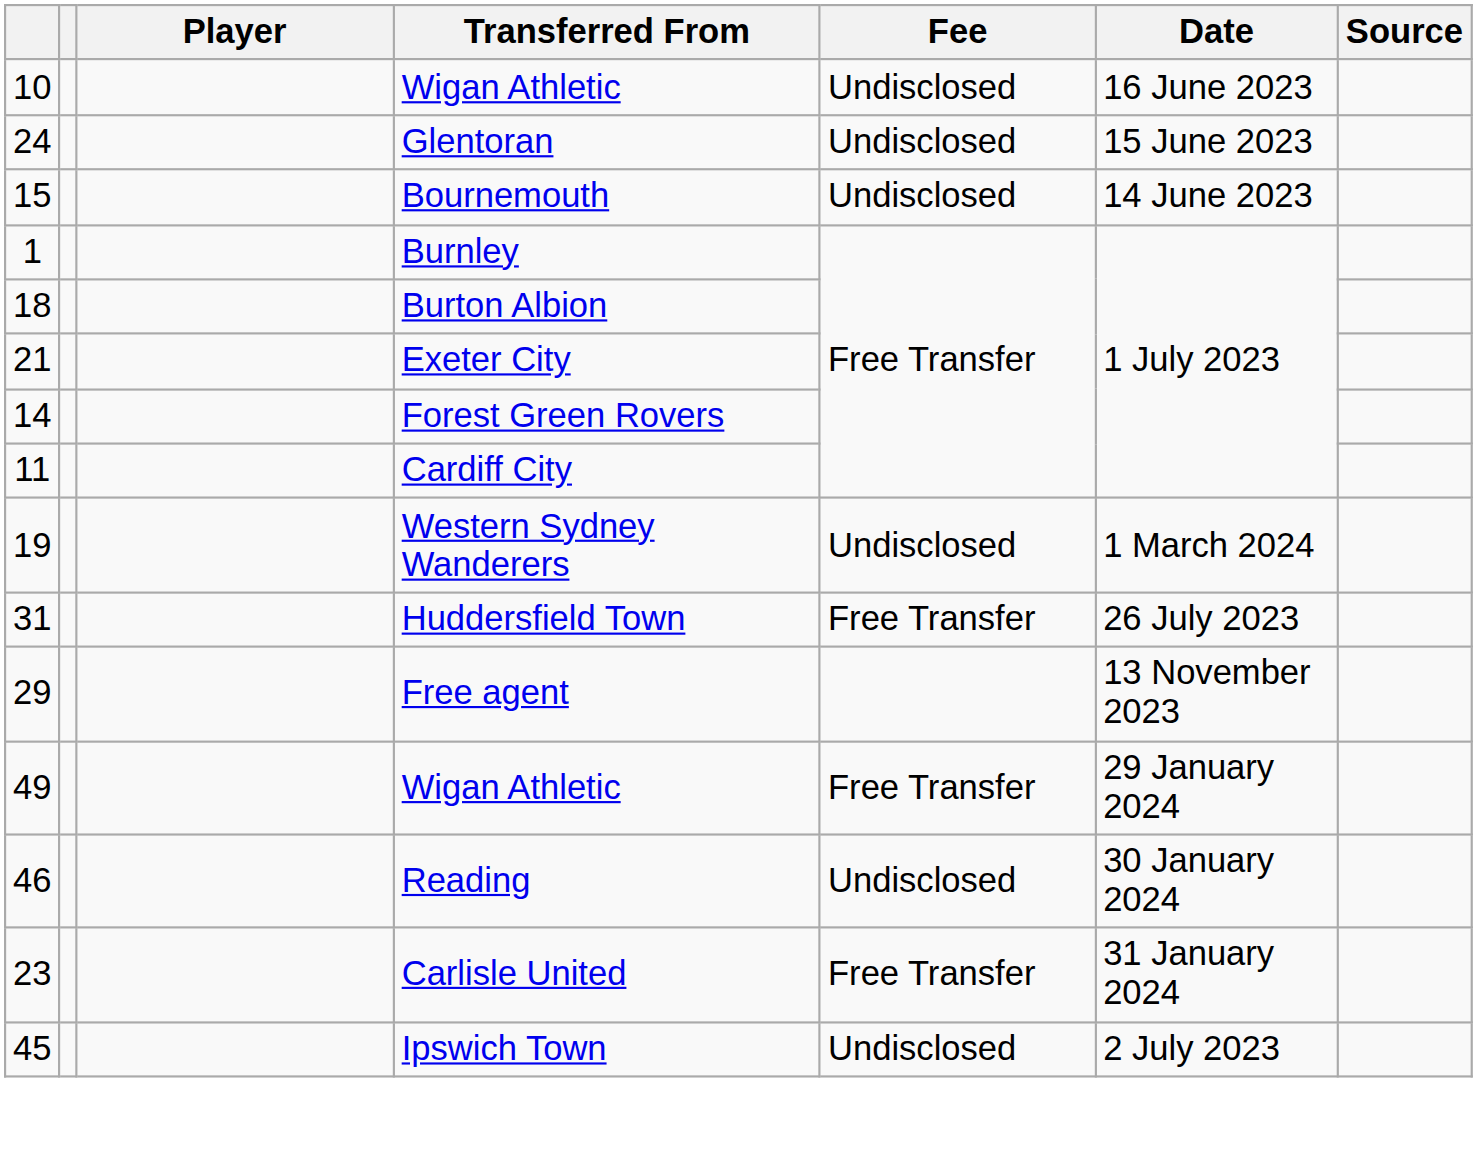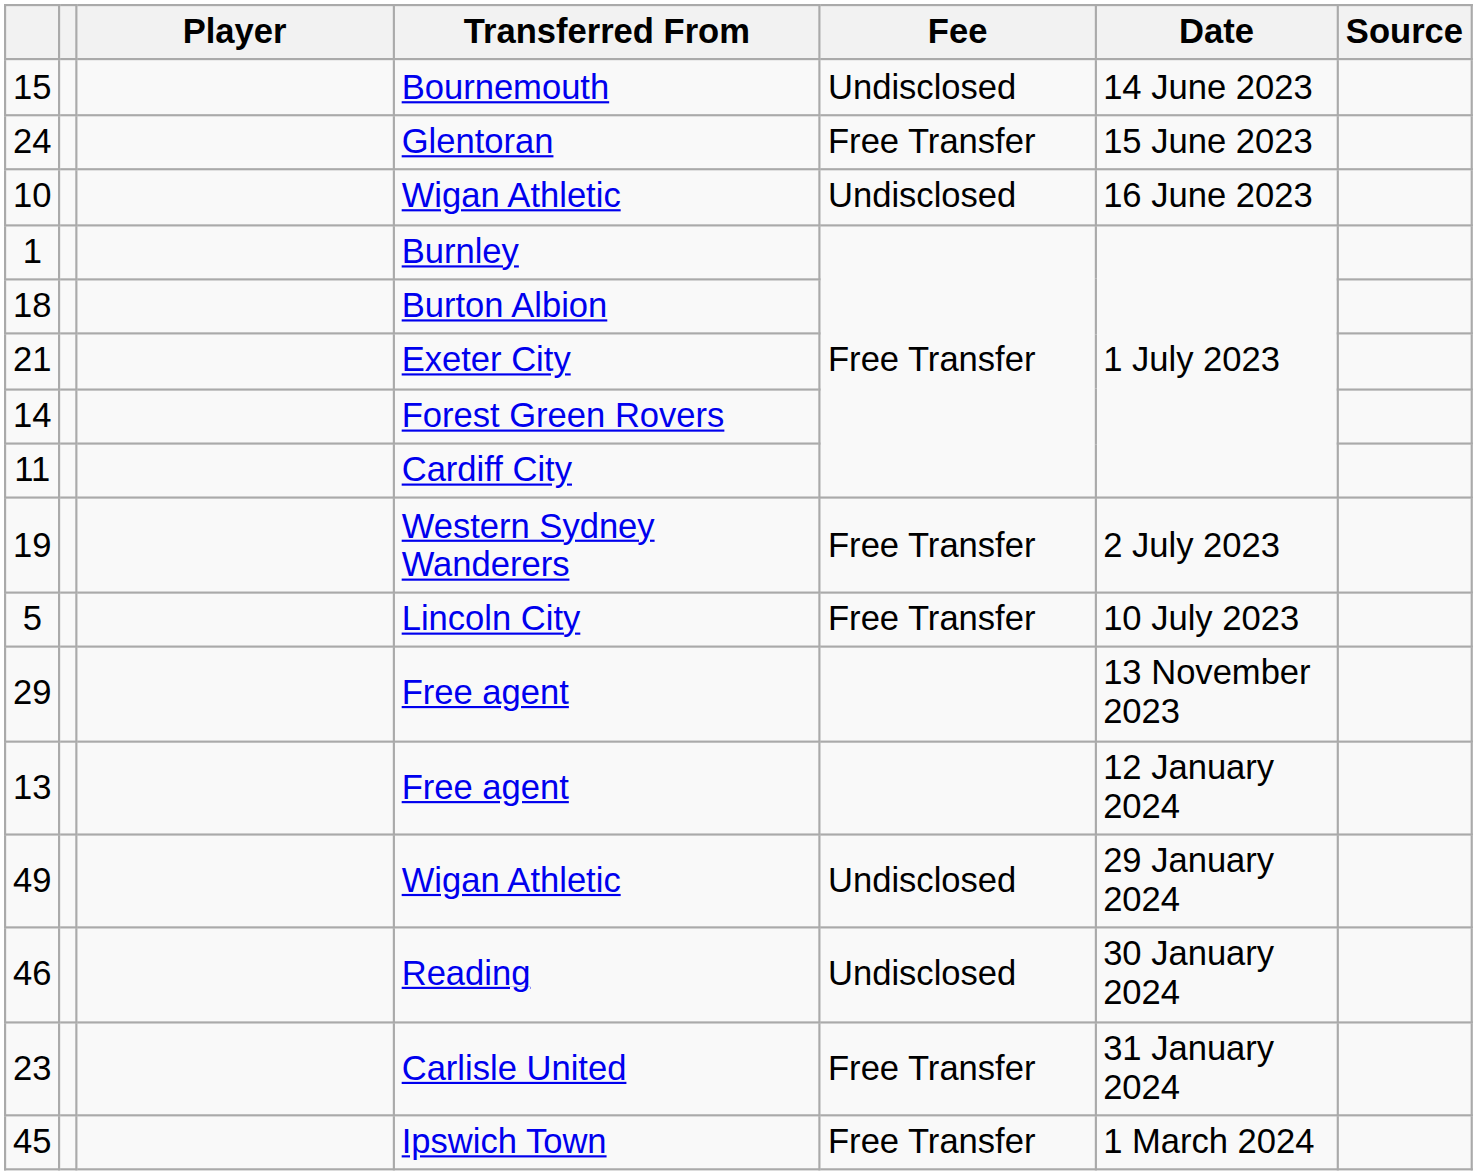rows swapped: 15 <-> 10
24 | Fee: Undisclosed -> Free Transfer
19 | Fee: Undisclosed -> Free Transfer
19 | Date: 1 March 2024 -> 2 July 2023
+ row: 5 | Lincoln City | Free Transfer | 10 July 2023
- row: 31 | Huddersfield Town | Free Transfer | 26 July 2023
+ row: 13 | Free agent | 12 January 2024
49 | Fee: Free Transfer -> Undisclosed
45 | Fee: Undisclosed -> Free Transfer
45 | Date: 2 July 2023 -> 1 March 2024
